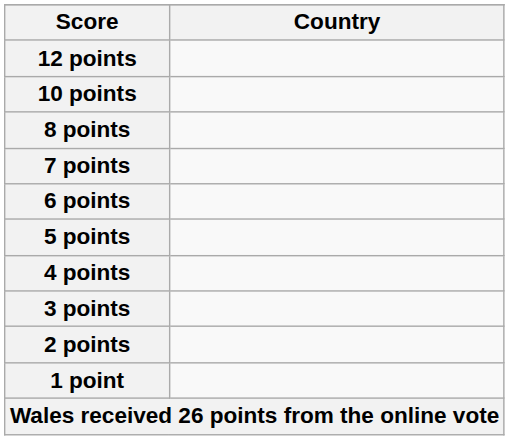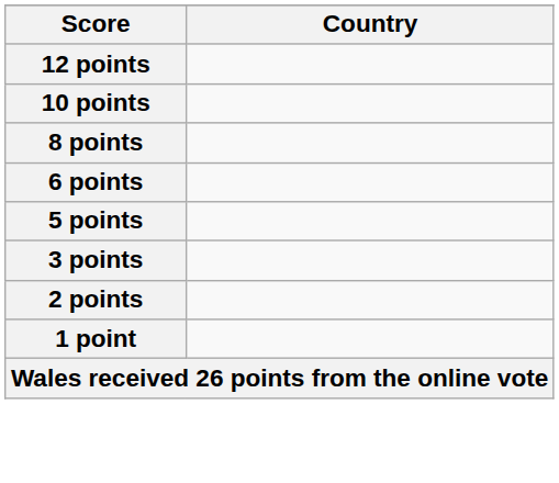- row: 7 points
- row: 4 points
